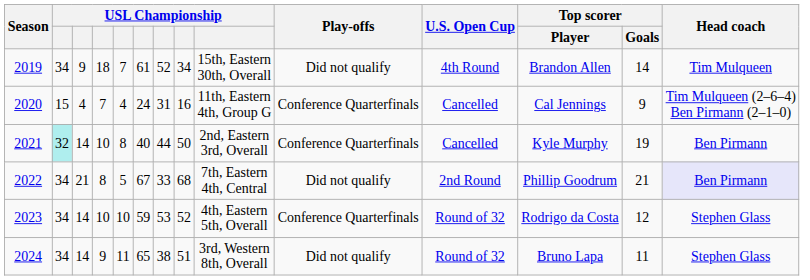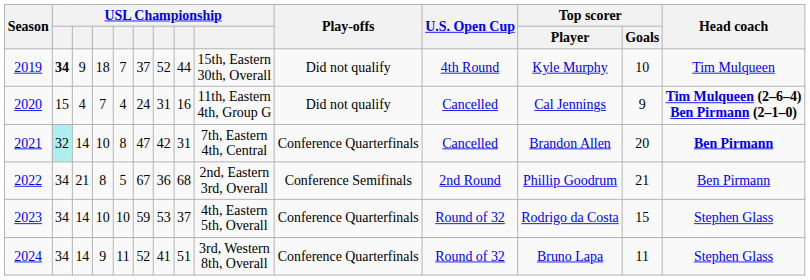2019 | column 2: normal -> bold
2019 | column 6: 61 -> 37
2019 | column 8: 34 -> 44
2019 | Top scorer / Player: Brandon Allen -> Kyle Murphy
2019 | Top scorer / Goals: 14 -> 10
2020 | Play-offs: Conference Quarterfinals -> Did not qualify
2020 | Head coach: normal -> bold
2021 | column 6: 40 -> 47
2021 | column 7: 44 -> 42
2021 | column 8: 50 -> 31
2021 | column 9: 2nd, Eastern 3rd, Overall -> 7th, Eastern 4th, Central
2021 | Top scorer / Player: Kyle Murphy -> Brandon Allen
2021 | Top scorer / Goals: 19 -> 20
2021 | Head coach: normal -> bold
2022 | column 7: 33 -> 36
2022 | column 9: 7th, Eastern 4th, Central -> 2nd, Eastern 3rd, Overall
2022 | Play-offs: Did not qualify -> Conference Semifinals
2022 | Head coach: lavender background -> no background
2023 | column 8: 52 -> 37
2023 | Top scorer / Goals: 12 -> 15
2024 | column 6: 65 -> 52
2024 | column 7: 38 -> 41
2024 | Play-offs: Did not qualify -> Conference Quarterfinals
